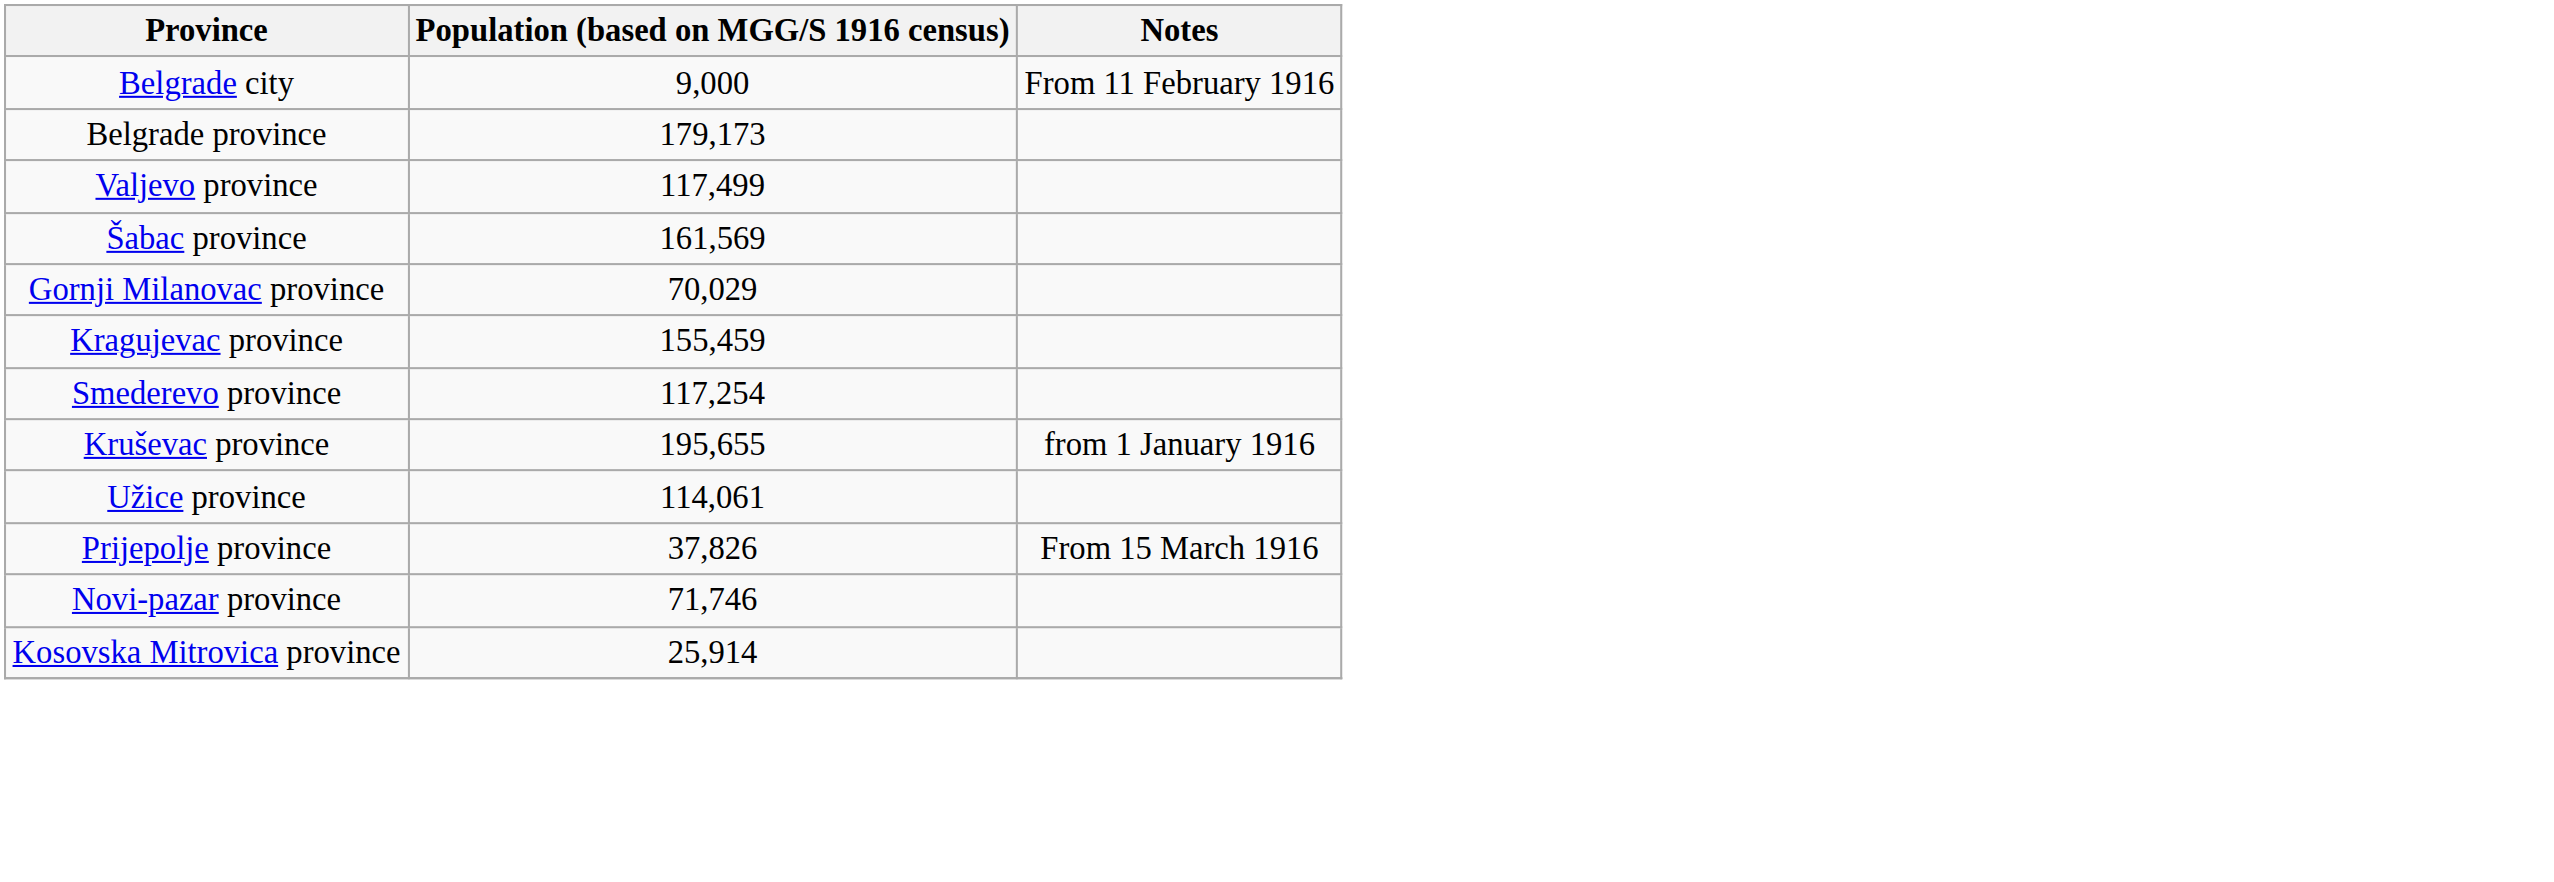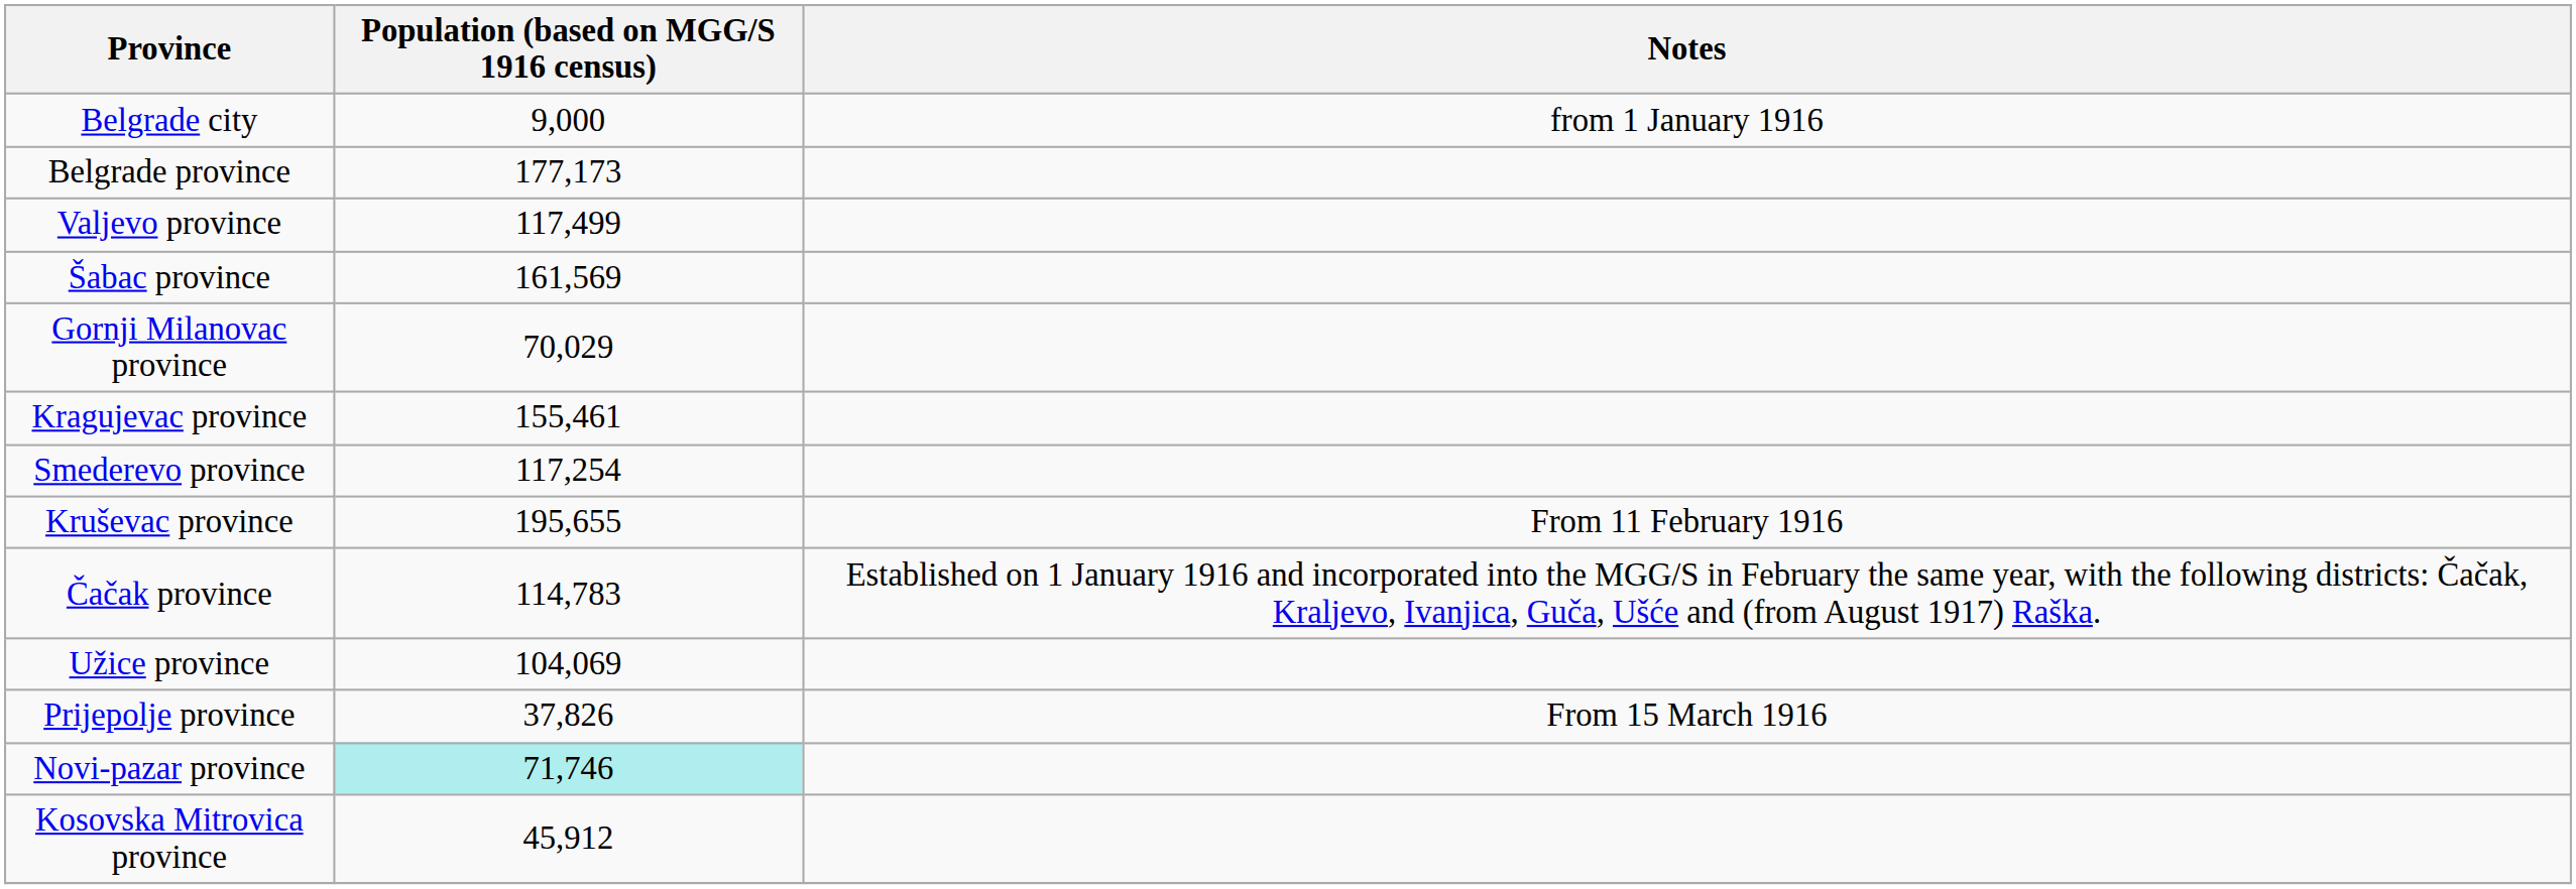Belgrade city | Notes: From 11 February 1916 -> from 1 January 1916
Belgrade province | Population (based on MGG/S 1916 census): 179,173 -> 177,173
Kragujevac province | Population (based on MGG/S 1916 census): 155,459 -> 155,461
Kruševac province | Notes: from 1 January 1916 -> From 11 February 1916
+ row: Čačak province | 114,783 | Established on 1 January 1916 and incorporated into the MGG/S in February the same year, with the following districts: Čačak, Kraljevo, Ivanjica, Guča, Ušće and (from August 1917) Raška.
Užice province | Population (based on MGG/S 1916 census): 114,061 -> 104,069
Novi-pazar province | Population (based on MGG/S 1916 census): no background -> paleturquoise background
Kosovska Mitrovica province | Population (based on MGG/S 1916 census): 25,914 -> 45,912
